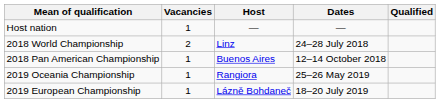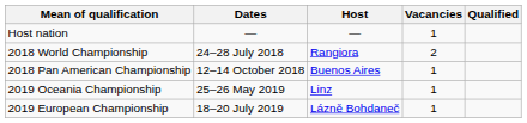columns swapped: Dates <-> Vacancies
2018 World Championship | Host: Linz -> Rangiora
2019 Oceania Championship | Host: Rangiora -> Linz
